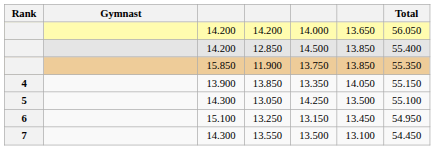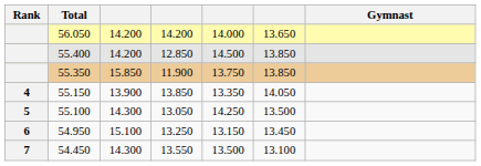columns swapped: Gymnast <-> Total
